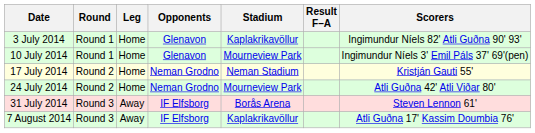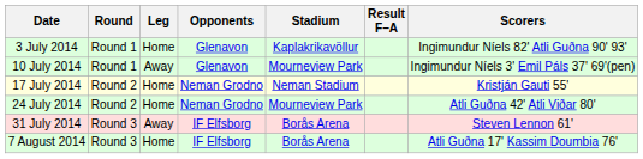10 July 2014 | Leg: Home -> Away
7 August 2014 | Leg: Away -> Home
7 August 2014 | Stadium: Kaplakrikavöllur -> Borås Arena
